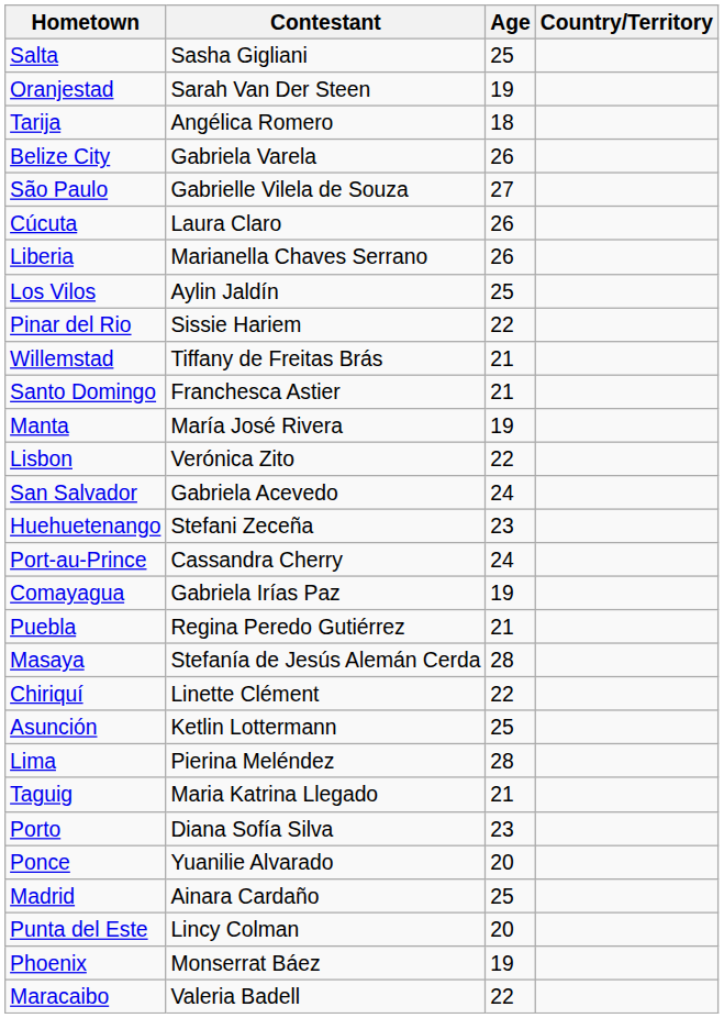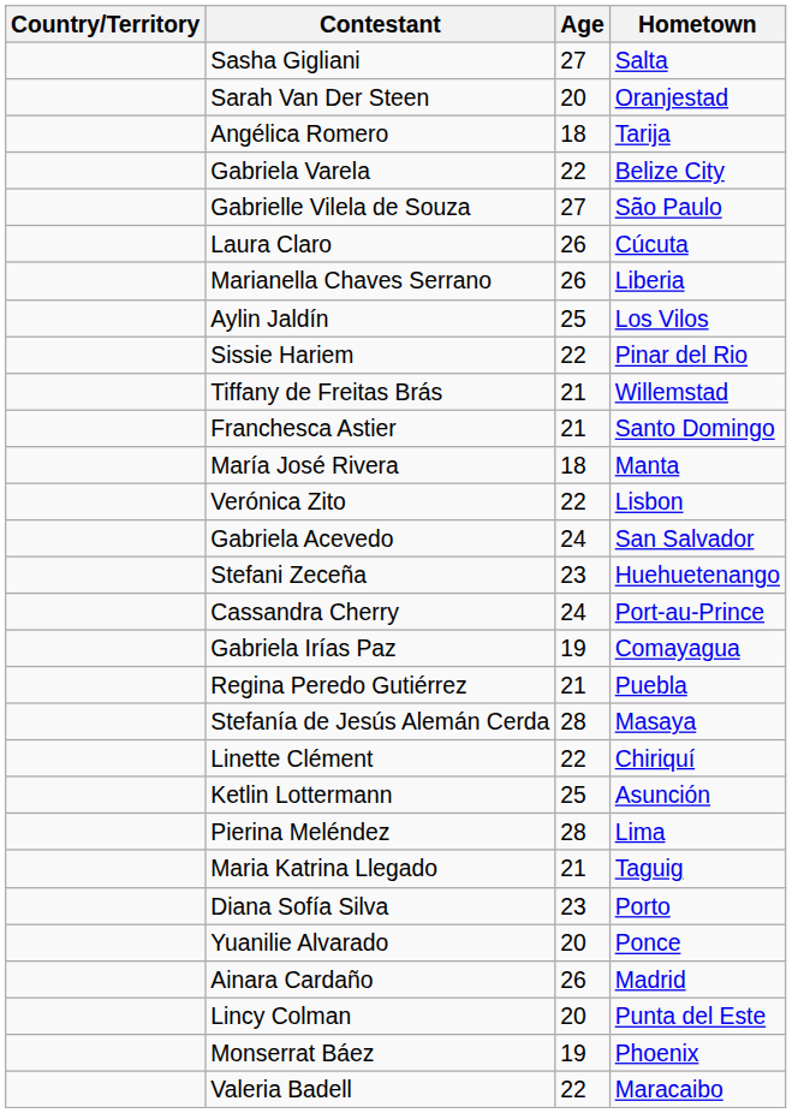columns swapped: Country/Territory <-> Hometown
Sasha Gigliani | Age: 25 -> 27
Sarah Van Der Steen | Age: 19 -> 20
Gabriela Varela | Age: 26 -> 22
María José Rivera | Age: 19 -> 18
Ainara Cardaño | Age: 25 -> 26
